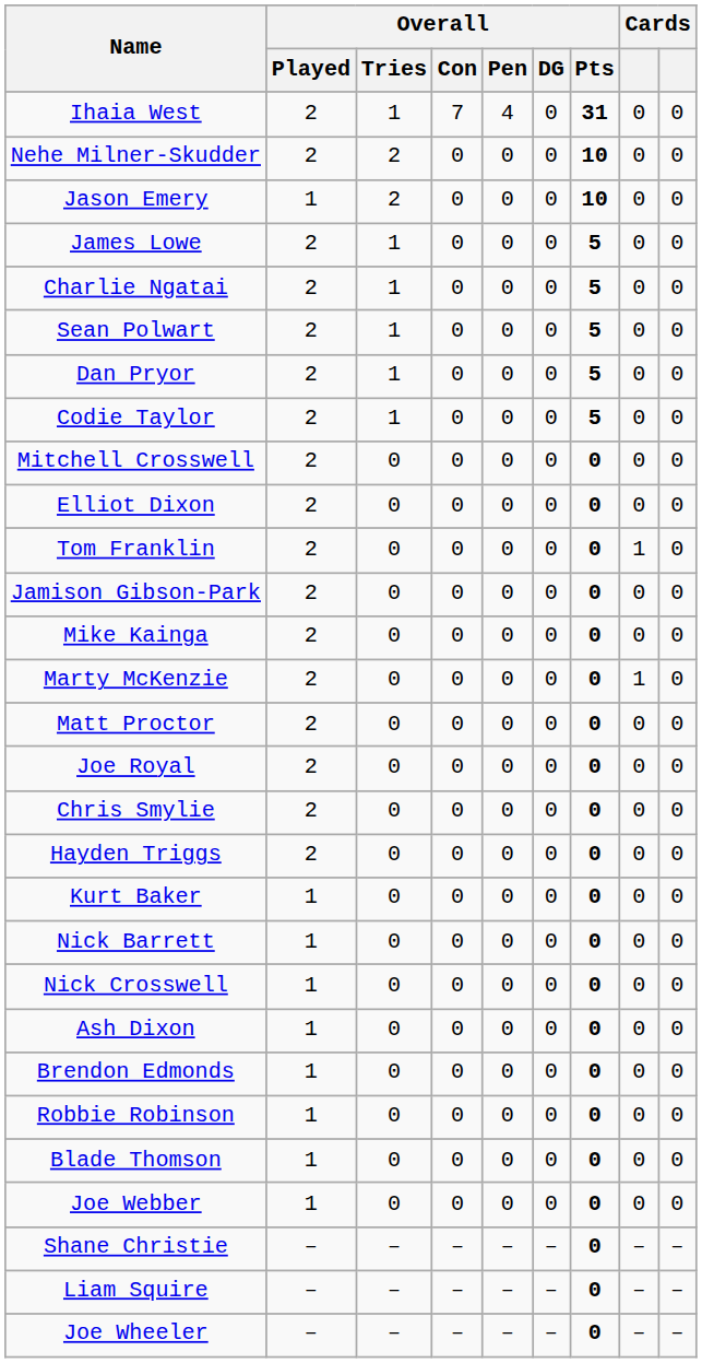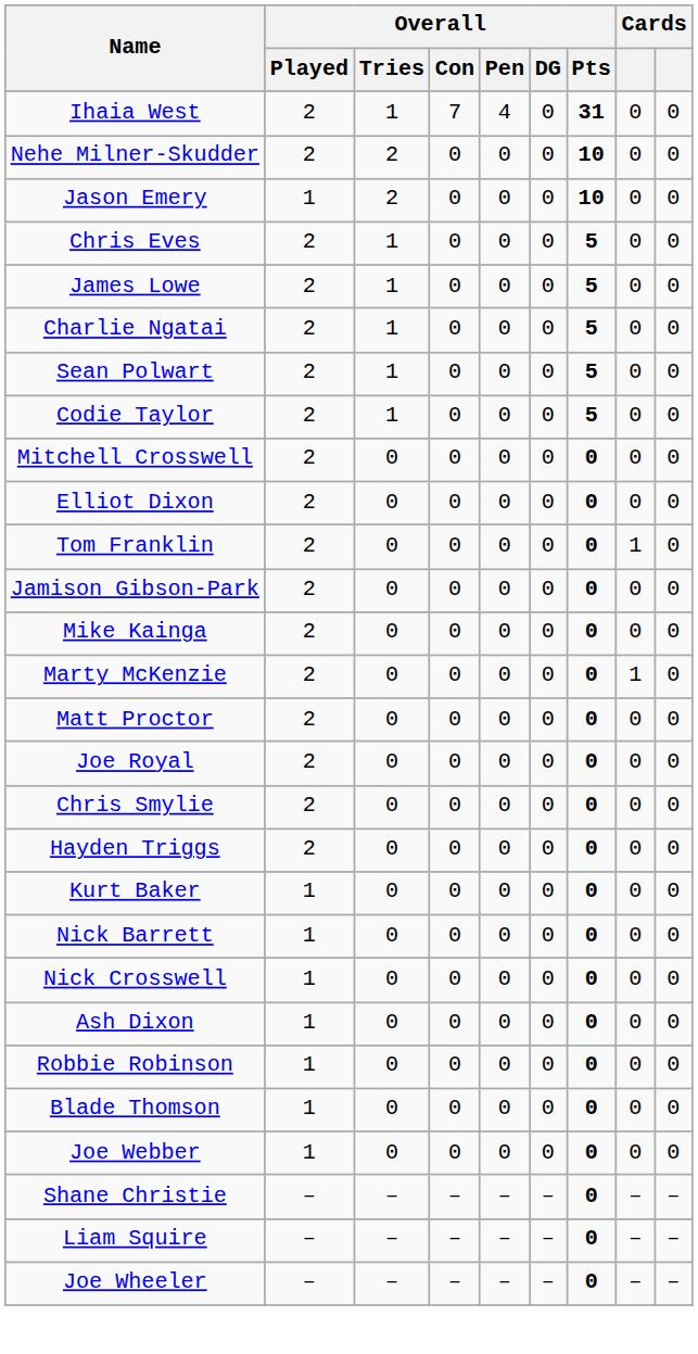+ row: Chris Eves | 2 | 1 | 0 | 0 | 0 | 5 | 0 | 0
- row: Dan Pryor | 2 | 1 | 0 | 0 | 0 | 5 | 0 | 0
- row: Brendon Edmonds | 1 | 0 | 0 | 0 | 0 | 0 | 0 | 0
